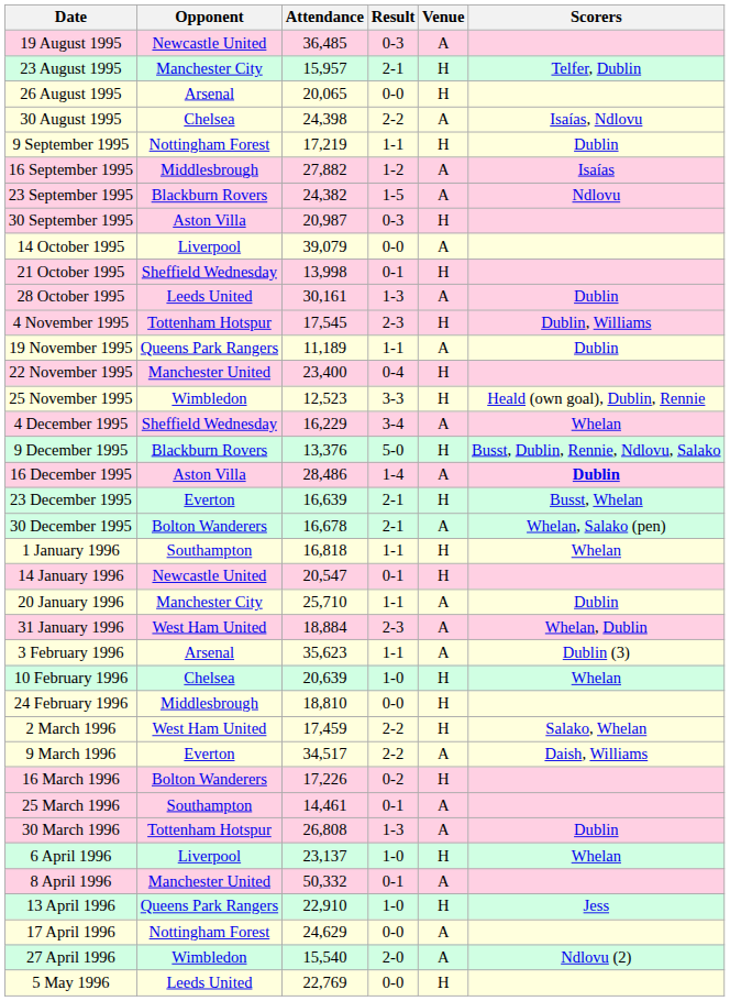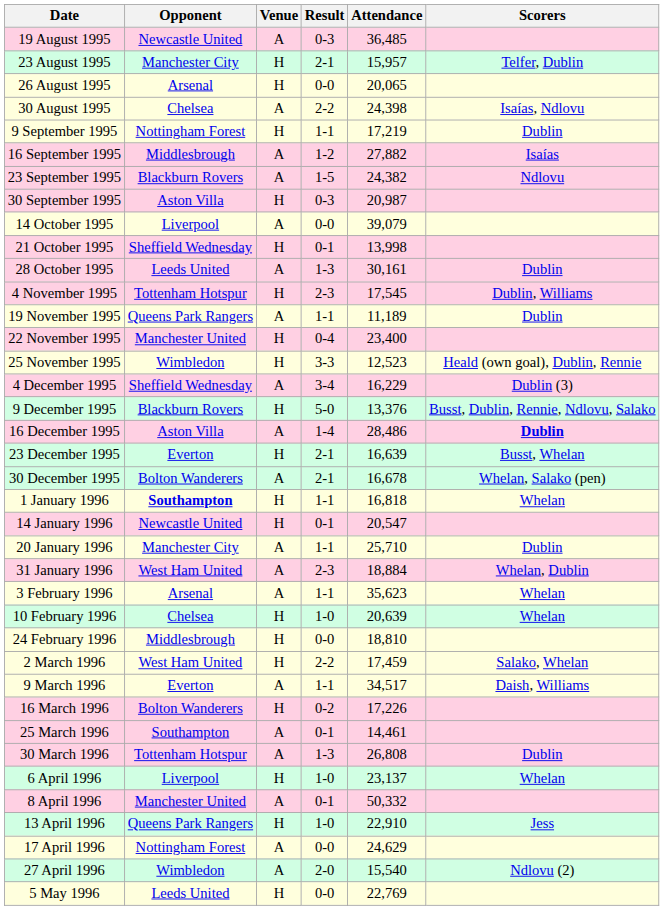columns swapped: Venue <-> Attendance
4 December 1995 | Scorers: Whelan -> Dublin (3)
1 January 1996 | Opponent: normal -> bold
3 February 1996 | Scorers: Dublin (3) -> Whelan
9 March 1996 | Result: 2-2 -> 1-1
